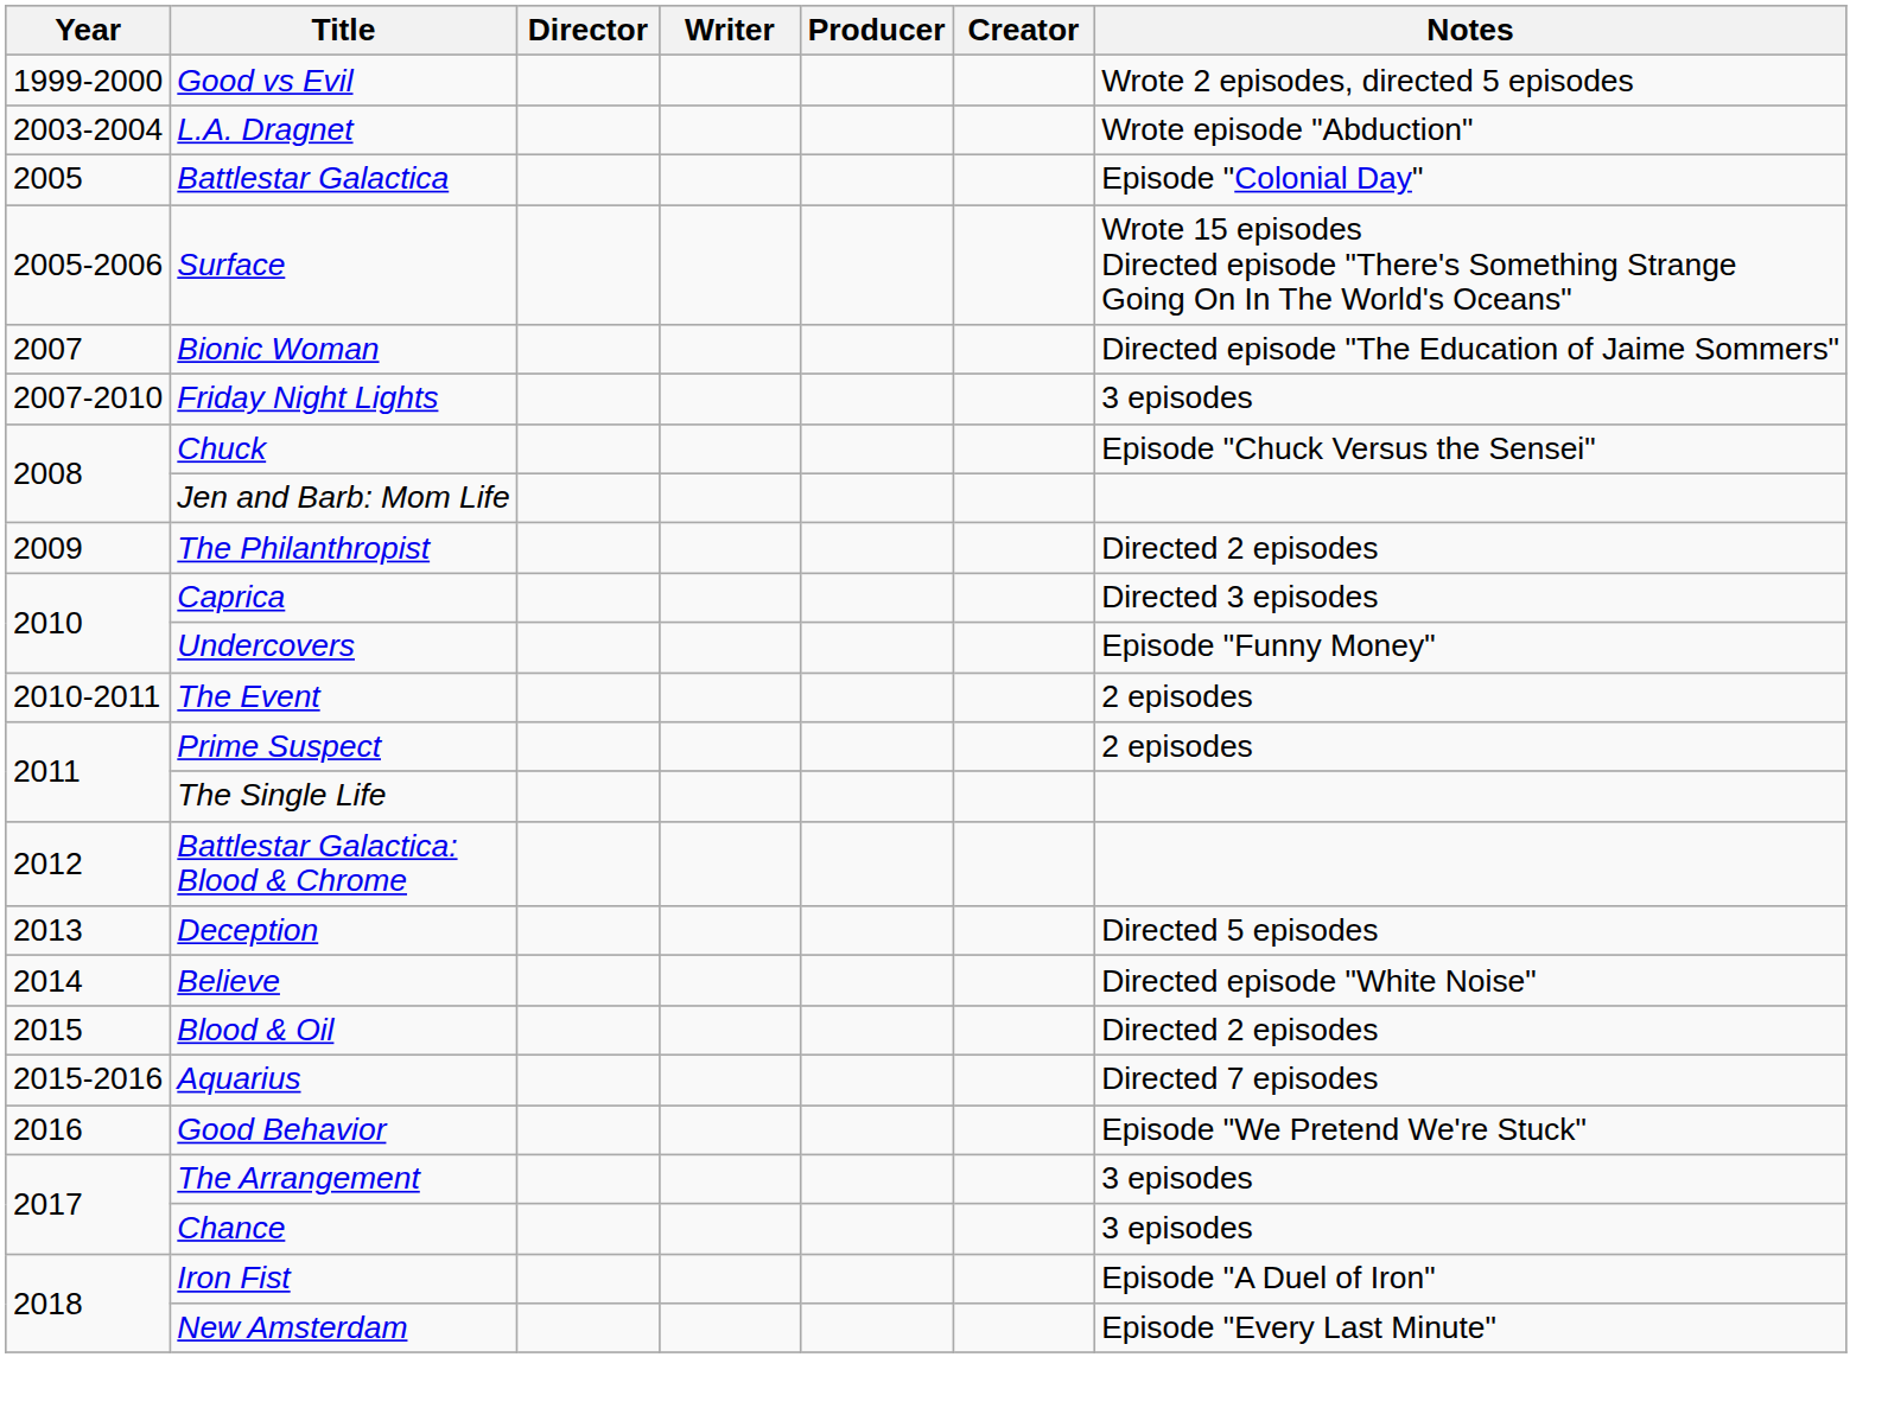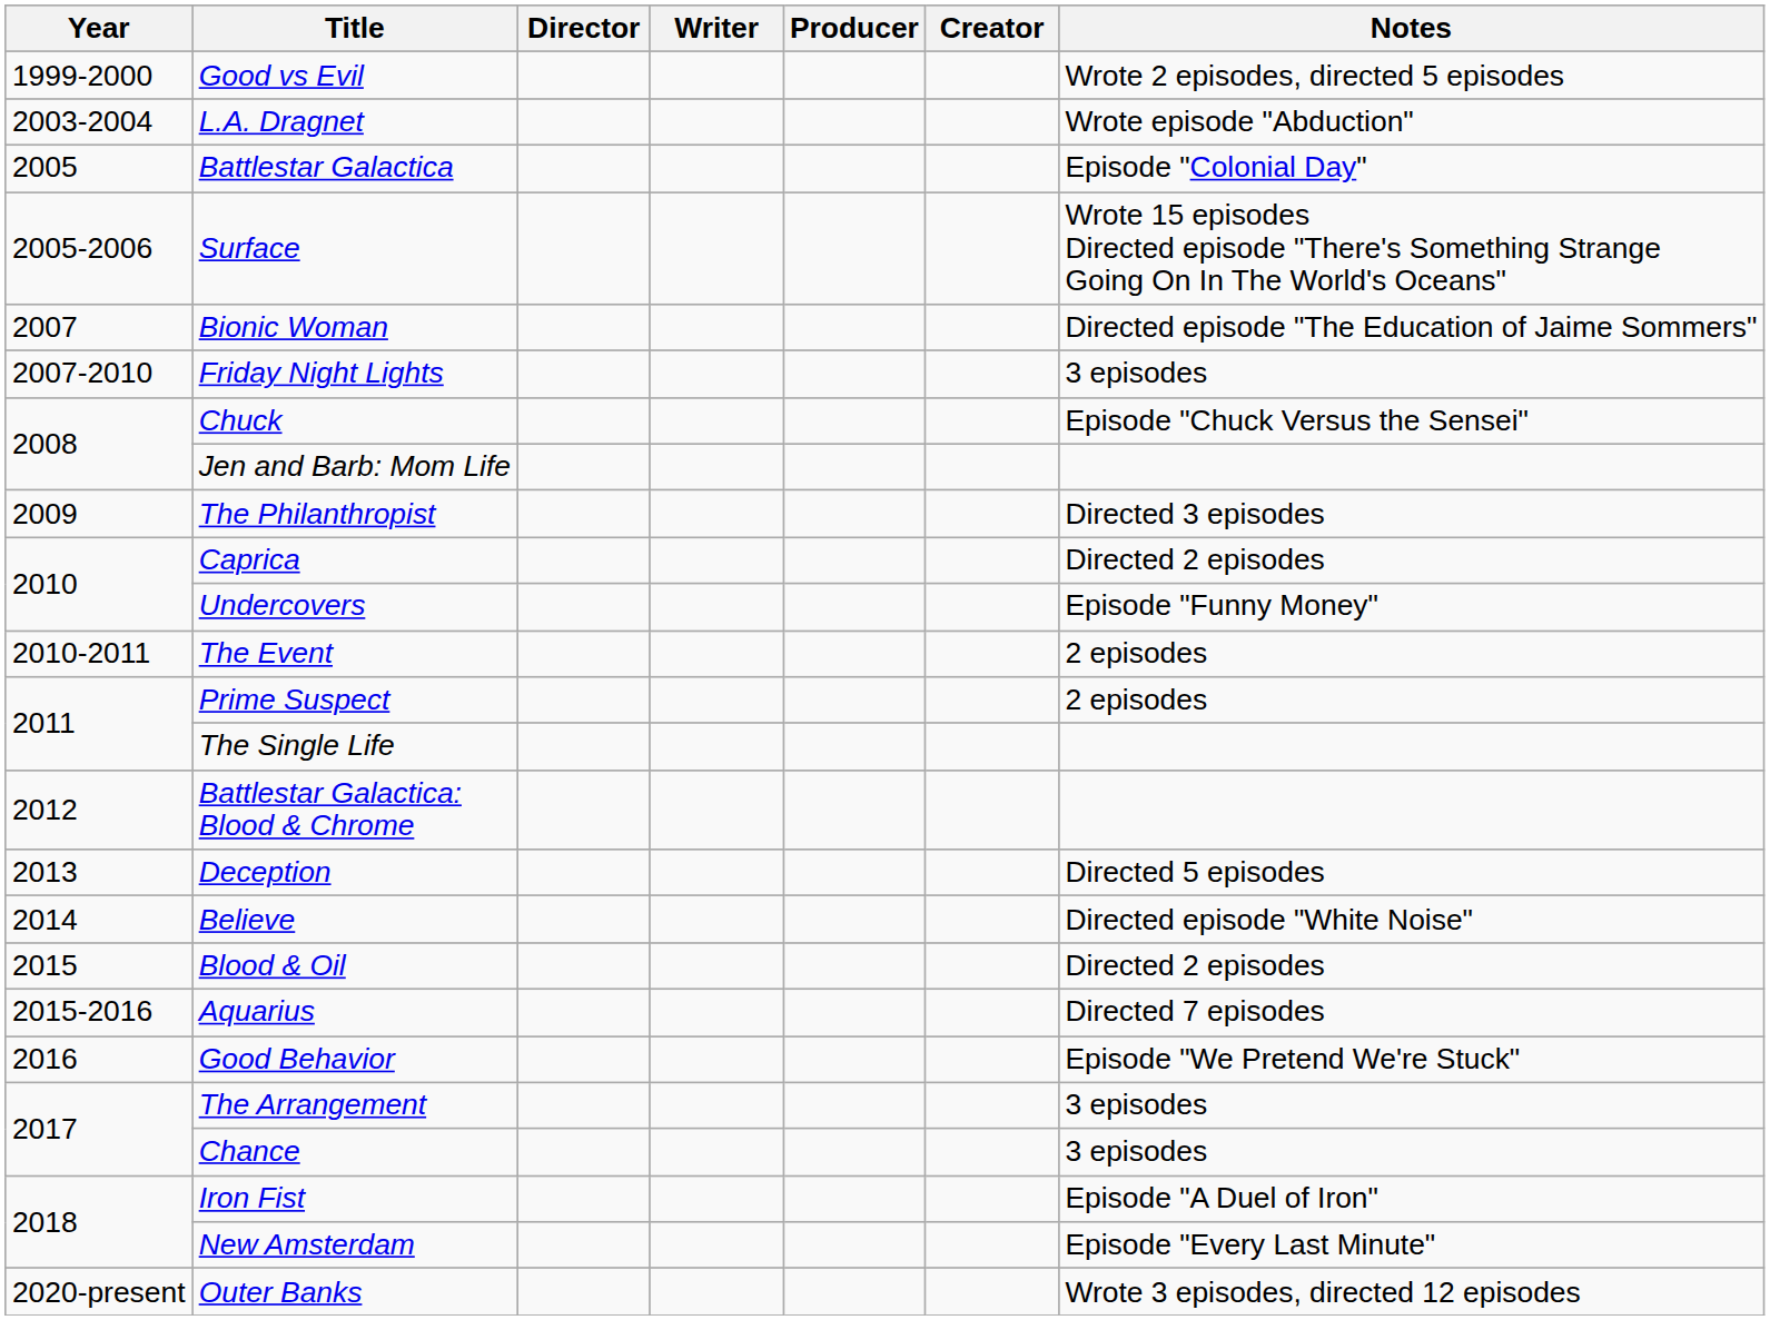The Philanthropist | Notes: Directed 2 episodes -> Directed 3 episodes
Caprica | Notes: Directed 3 episodes -> Directed 2 episodes
+ row: 2020-present | Outer Banks | Wrote 3 episodes, directed 12 episodes
